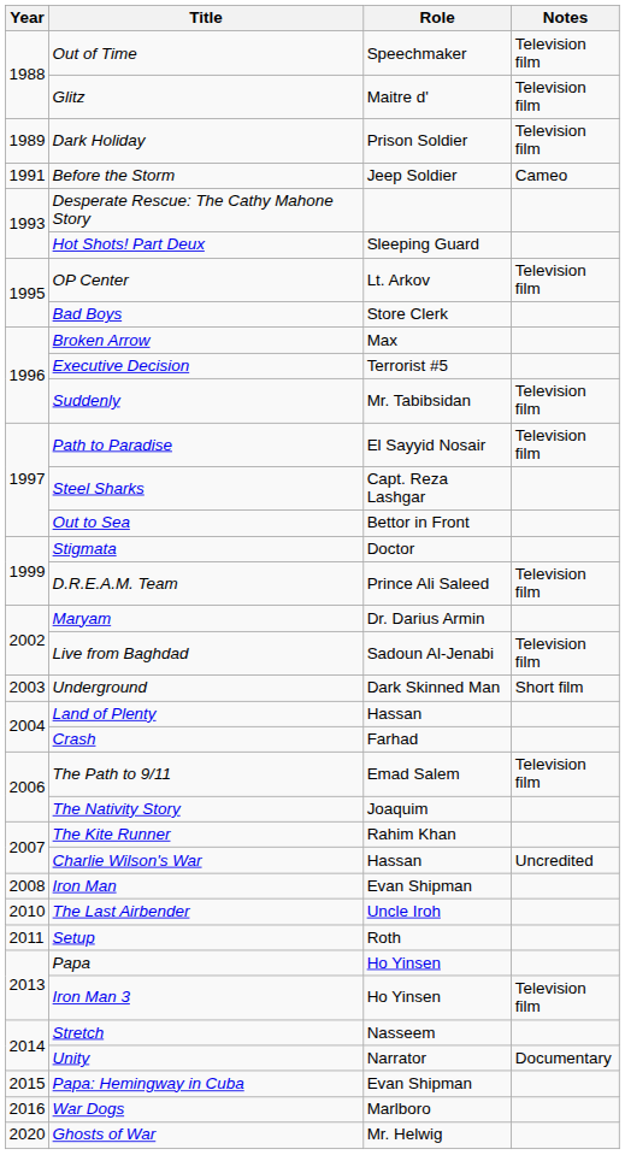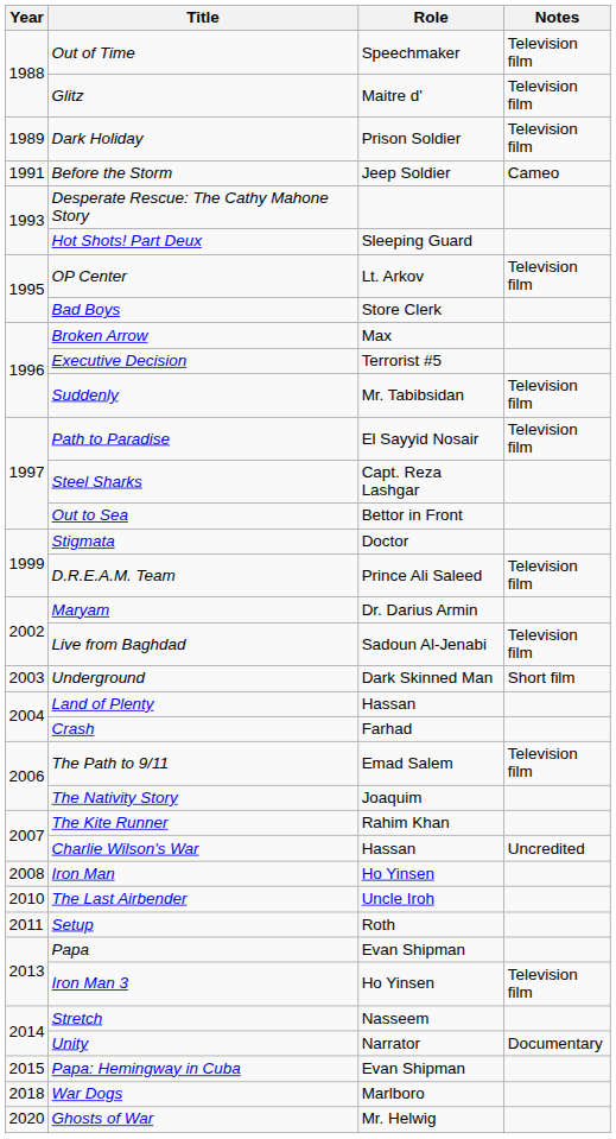Iron Man | Role: Evan Shipman -> Ho Yinsen
Papa | Role: Ho Yinsen -> Evan Shipman
War Dogs | Year: 2016 -> 2018
